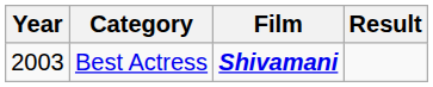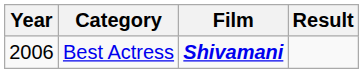Best Actress | Year: 2003 -> 2006
